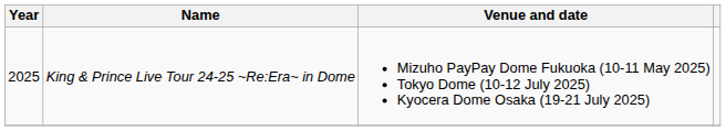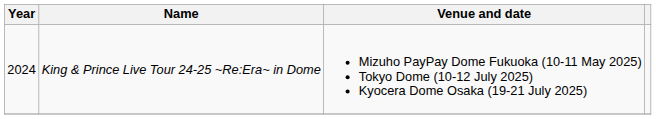King & Prince Live Tour 24-25 ~Re:Era~ in Dome | Year: 2025 -> 2024
